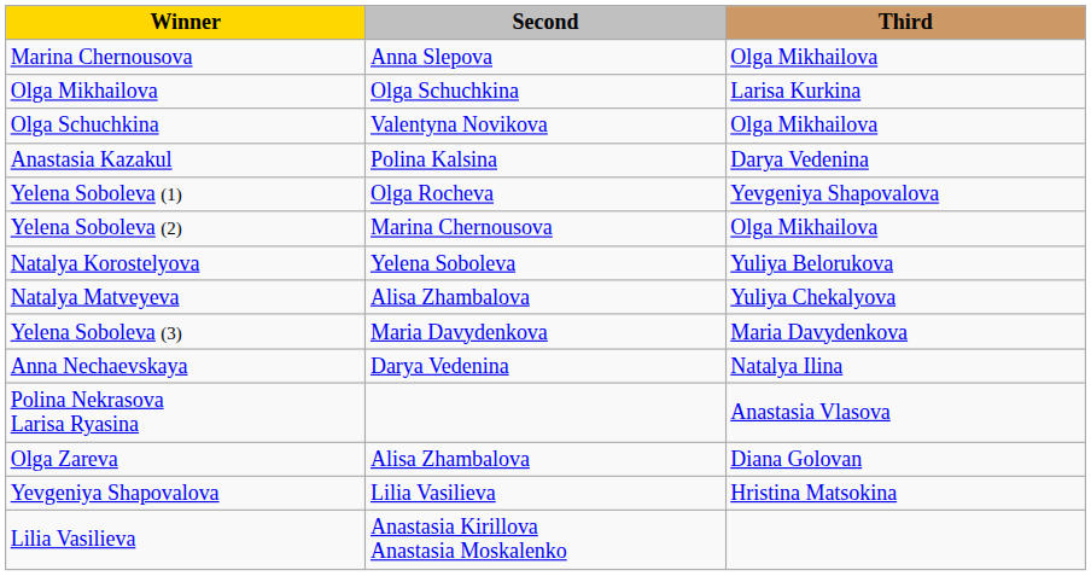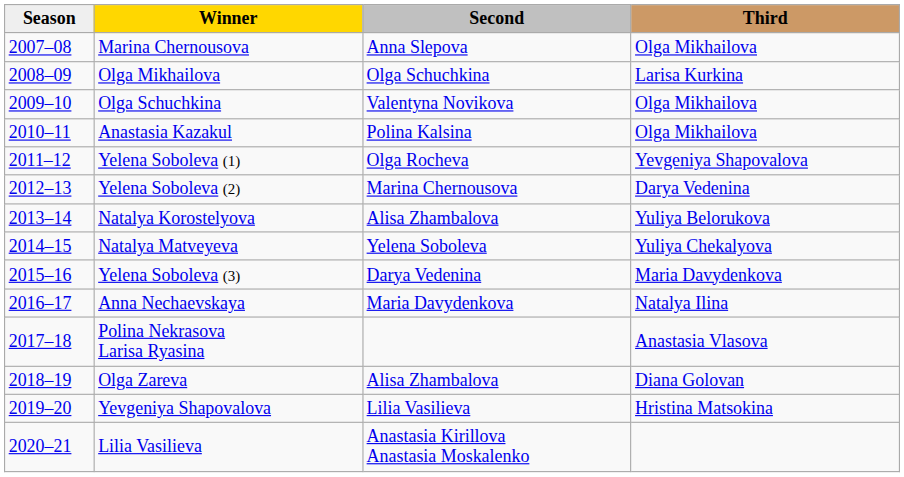+ column: Season | 2007–08 | 2008–09 | 2009–10 | 2010–11 | 2011–12 | 2012–13 | 2013–14 | 2014–15 | 2015–16 | 2016–17 | 2017–18 | 2018–19 | 2019–20 | 2020–21
Anastasia Kazakul | Third: Darya Vedenina -> Olga Mikhailova
Yelena Soboleva (2) | Third: Olga Mikhailova -> Darya Vedenina
Natalya Korostelyova | Second: Yelena Soboleva -> Alisa Zhambalova
Natalya Matveyeva | Second: Alisa Zhambalova -> Yelena Soboleva
Yelena Soboleva (3) | Second: Maria Davydenkova -> Darya Vedenina
Anna Nechaevskaya | Second: Darya Vedenina -> Maria Davydenkova
